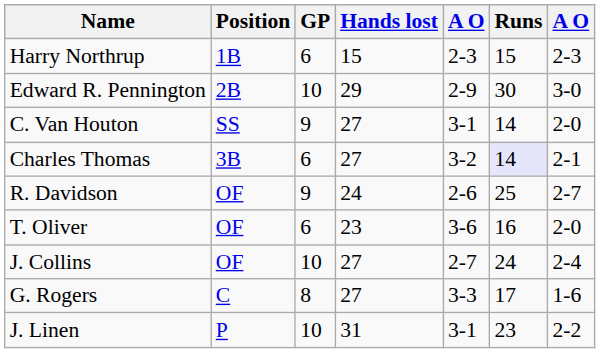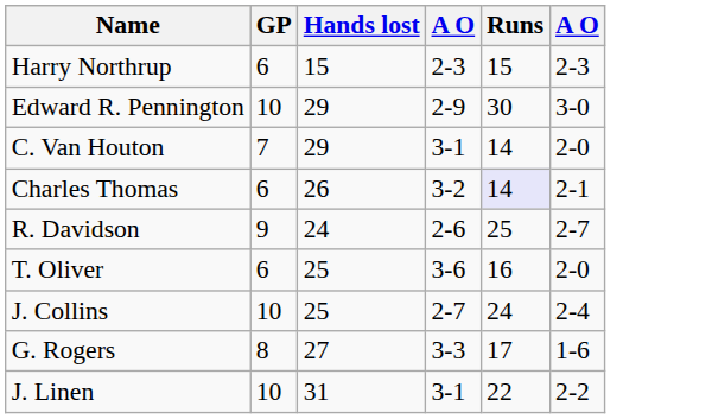- column: Position | 1B | 2B | SS | 3B | OF | OF | OF | C | P
C. Van Houton | GP: 9 -> 7
C. Van Houton | Hands lost: 27 -> 29
Charles Thomas | Hands lost: 27 -> 26
T. Oliver | Hands lost: 23 -> 25
J. Collins | Hands lost: 27 -> 25
J. Linen | Runs: 23 -> 22
